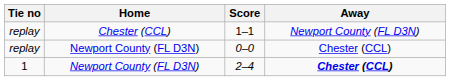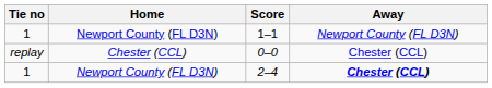1–1 | Tie no: replay -> 1
1–1 | Home: Chester (CCL) -> Newport County (FL D3N)
0–0 | Home: Newport County (FL D3N) -> Chester (CCL)
